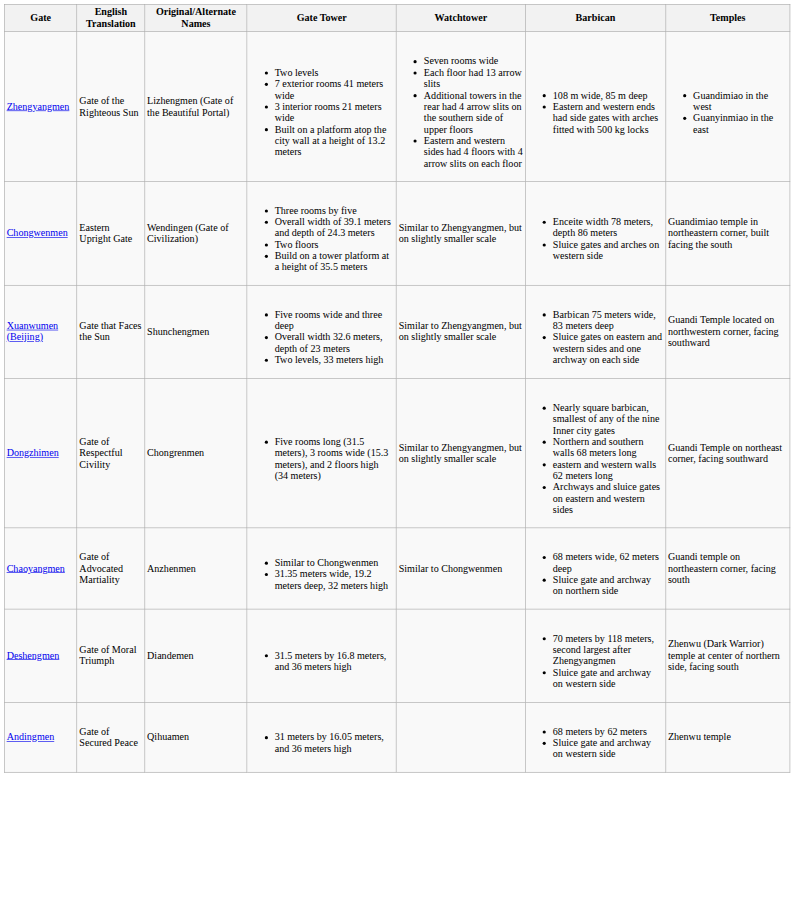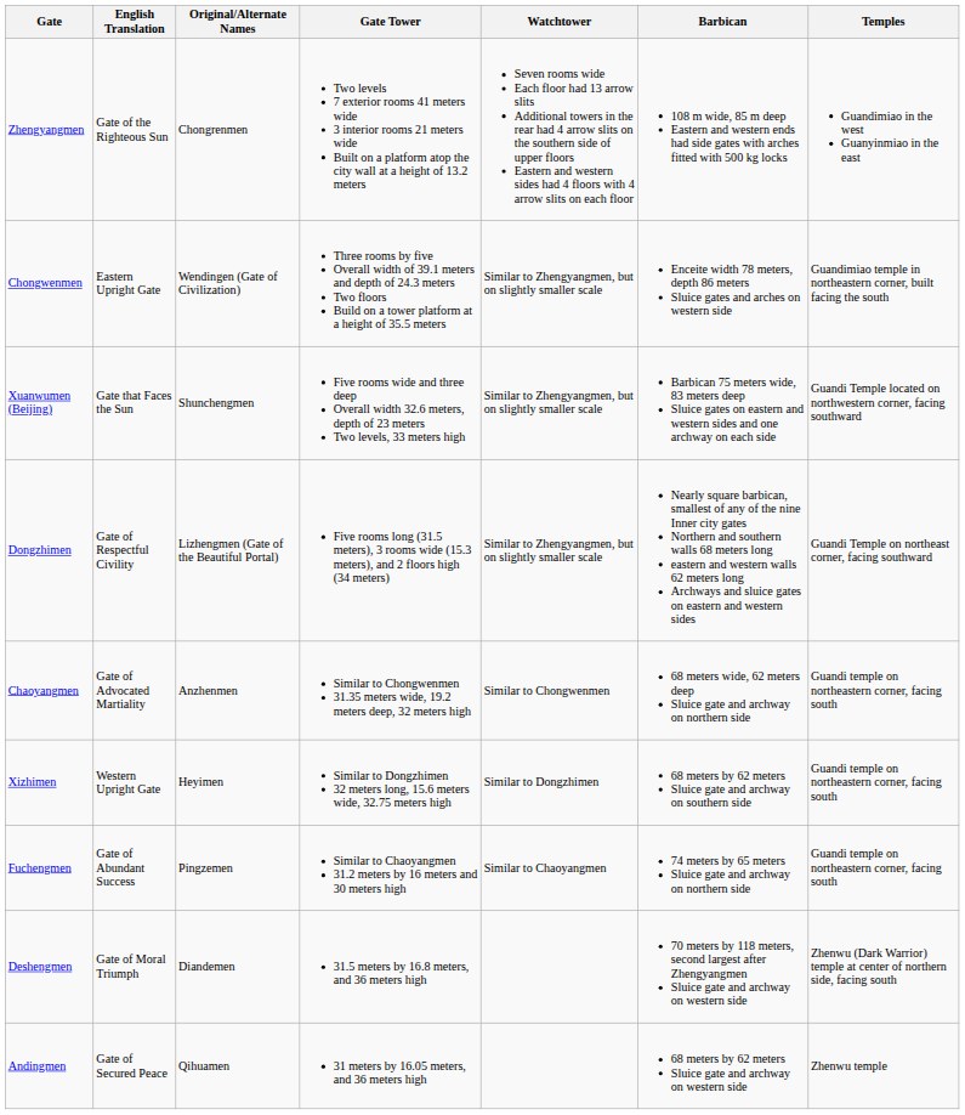Zhengyangmen | Original/Alternate Names: Lizhengmen (Gate of the Beautiful Portal) -> Chongrenmen
Dongzhimen | Original/Alternate Names: Chongrenmen -> Lizhengmen (Gate of the Beautiful Portal)
+ row: Xizhimen | Western Upright Gate | Heyimen | Similar to Dongzhimen 32 meters long, 15.6 meters wide, 32.75 meters high | Similar to Dongzhimen | 68 meters by 62 meters Sluice gate and archway on southern side | Guandi temple on northeastern corner, facing south
+ row: Fuchengmen | Gate of Abundant Success | Pingzemen | Similar to Chaoyangmen 31.2 meters by 16 meters and 30 meters high | Similar to Chaoyangmen | 74 meters by 65 meters Sluice gate and archway on northern side | Guandi temple on northeastern corner, facing south
